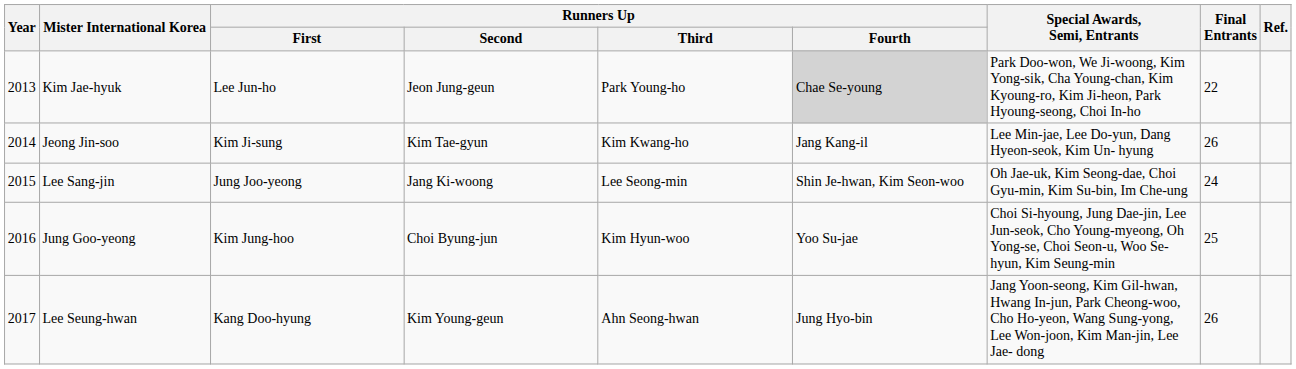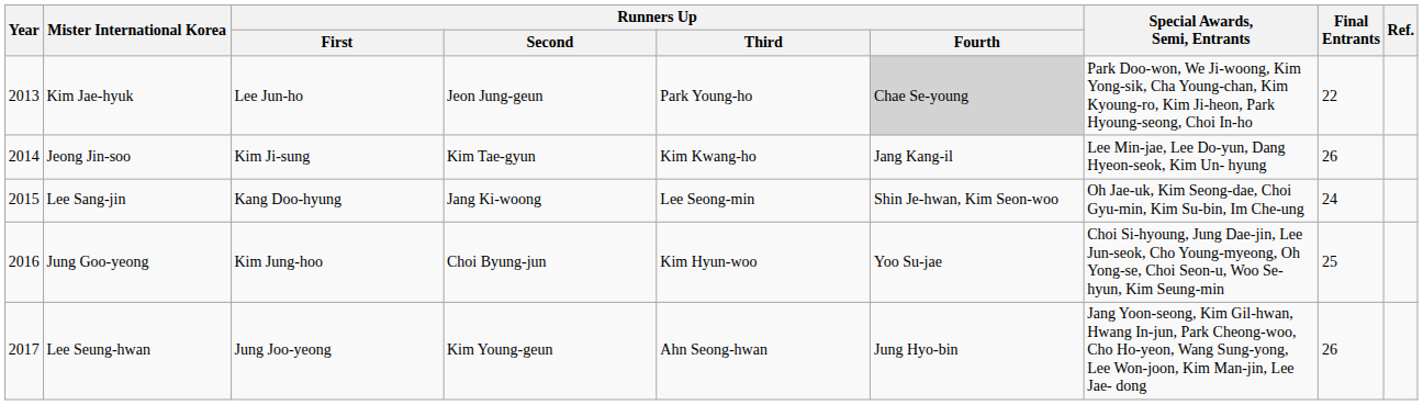Lee Sang-jin | Runners Up / First: Jung Joo-yeong -> Kang Doo-hyung
Lee Seung-hwan | Runners Up / First: Kang Doo-hyung -> Jung Joo-yeong
